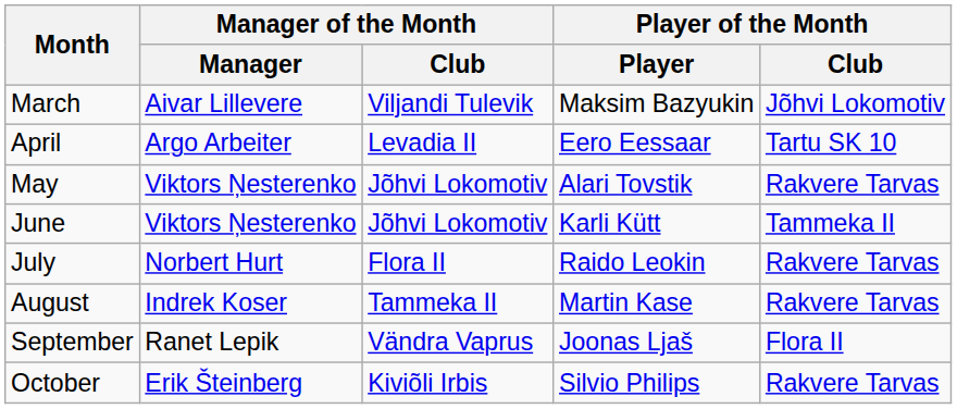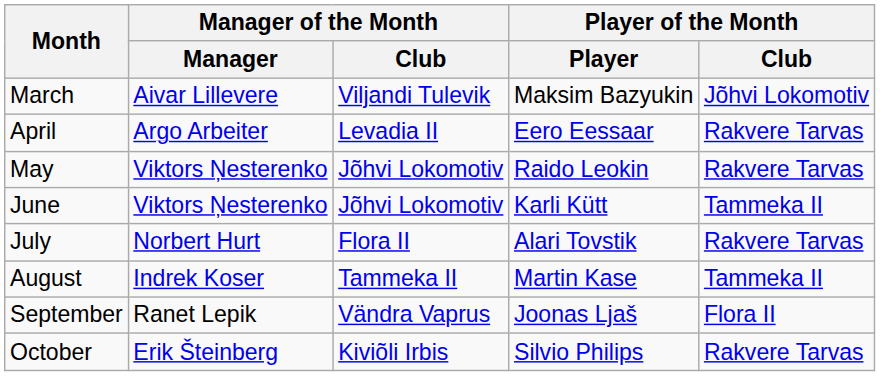April | Player of the Month / Club: Tartu SK 10 -> Rakvere Tarvas
May | Player of the Month / Player: Alari Tovstik -> Raido Leokin
July | Player of the Month / Player: Raido Leokin -> Alari Tovstik
August | Player of the Month / Club: Rakvere Tarvas -> Tammeka II
